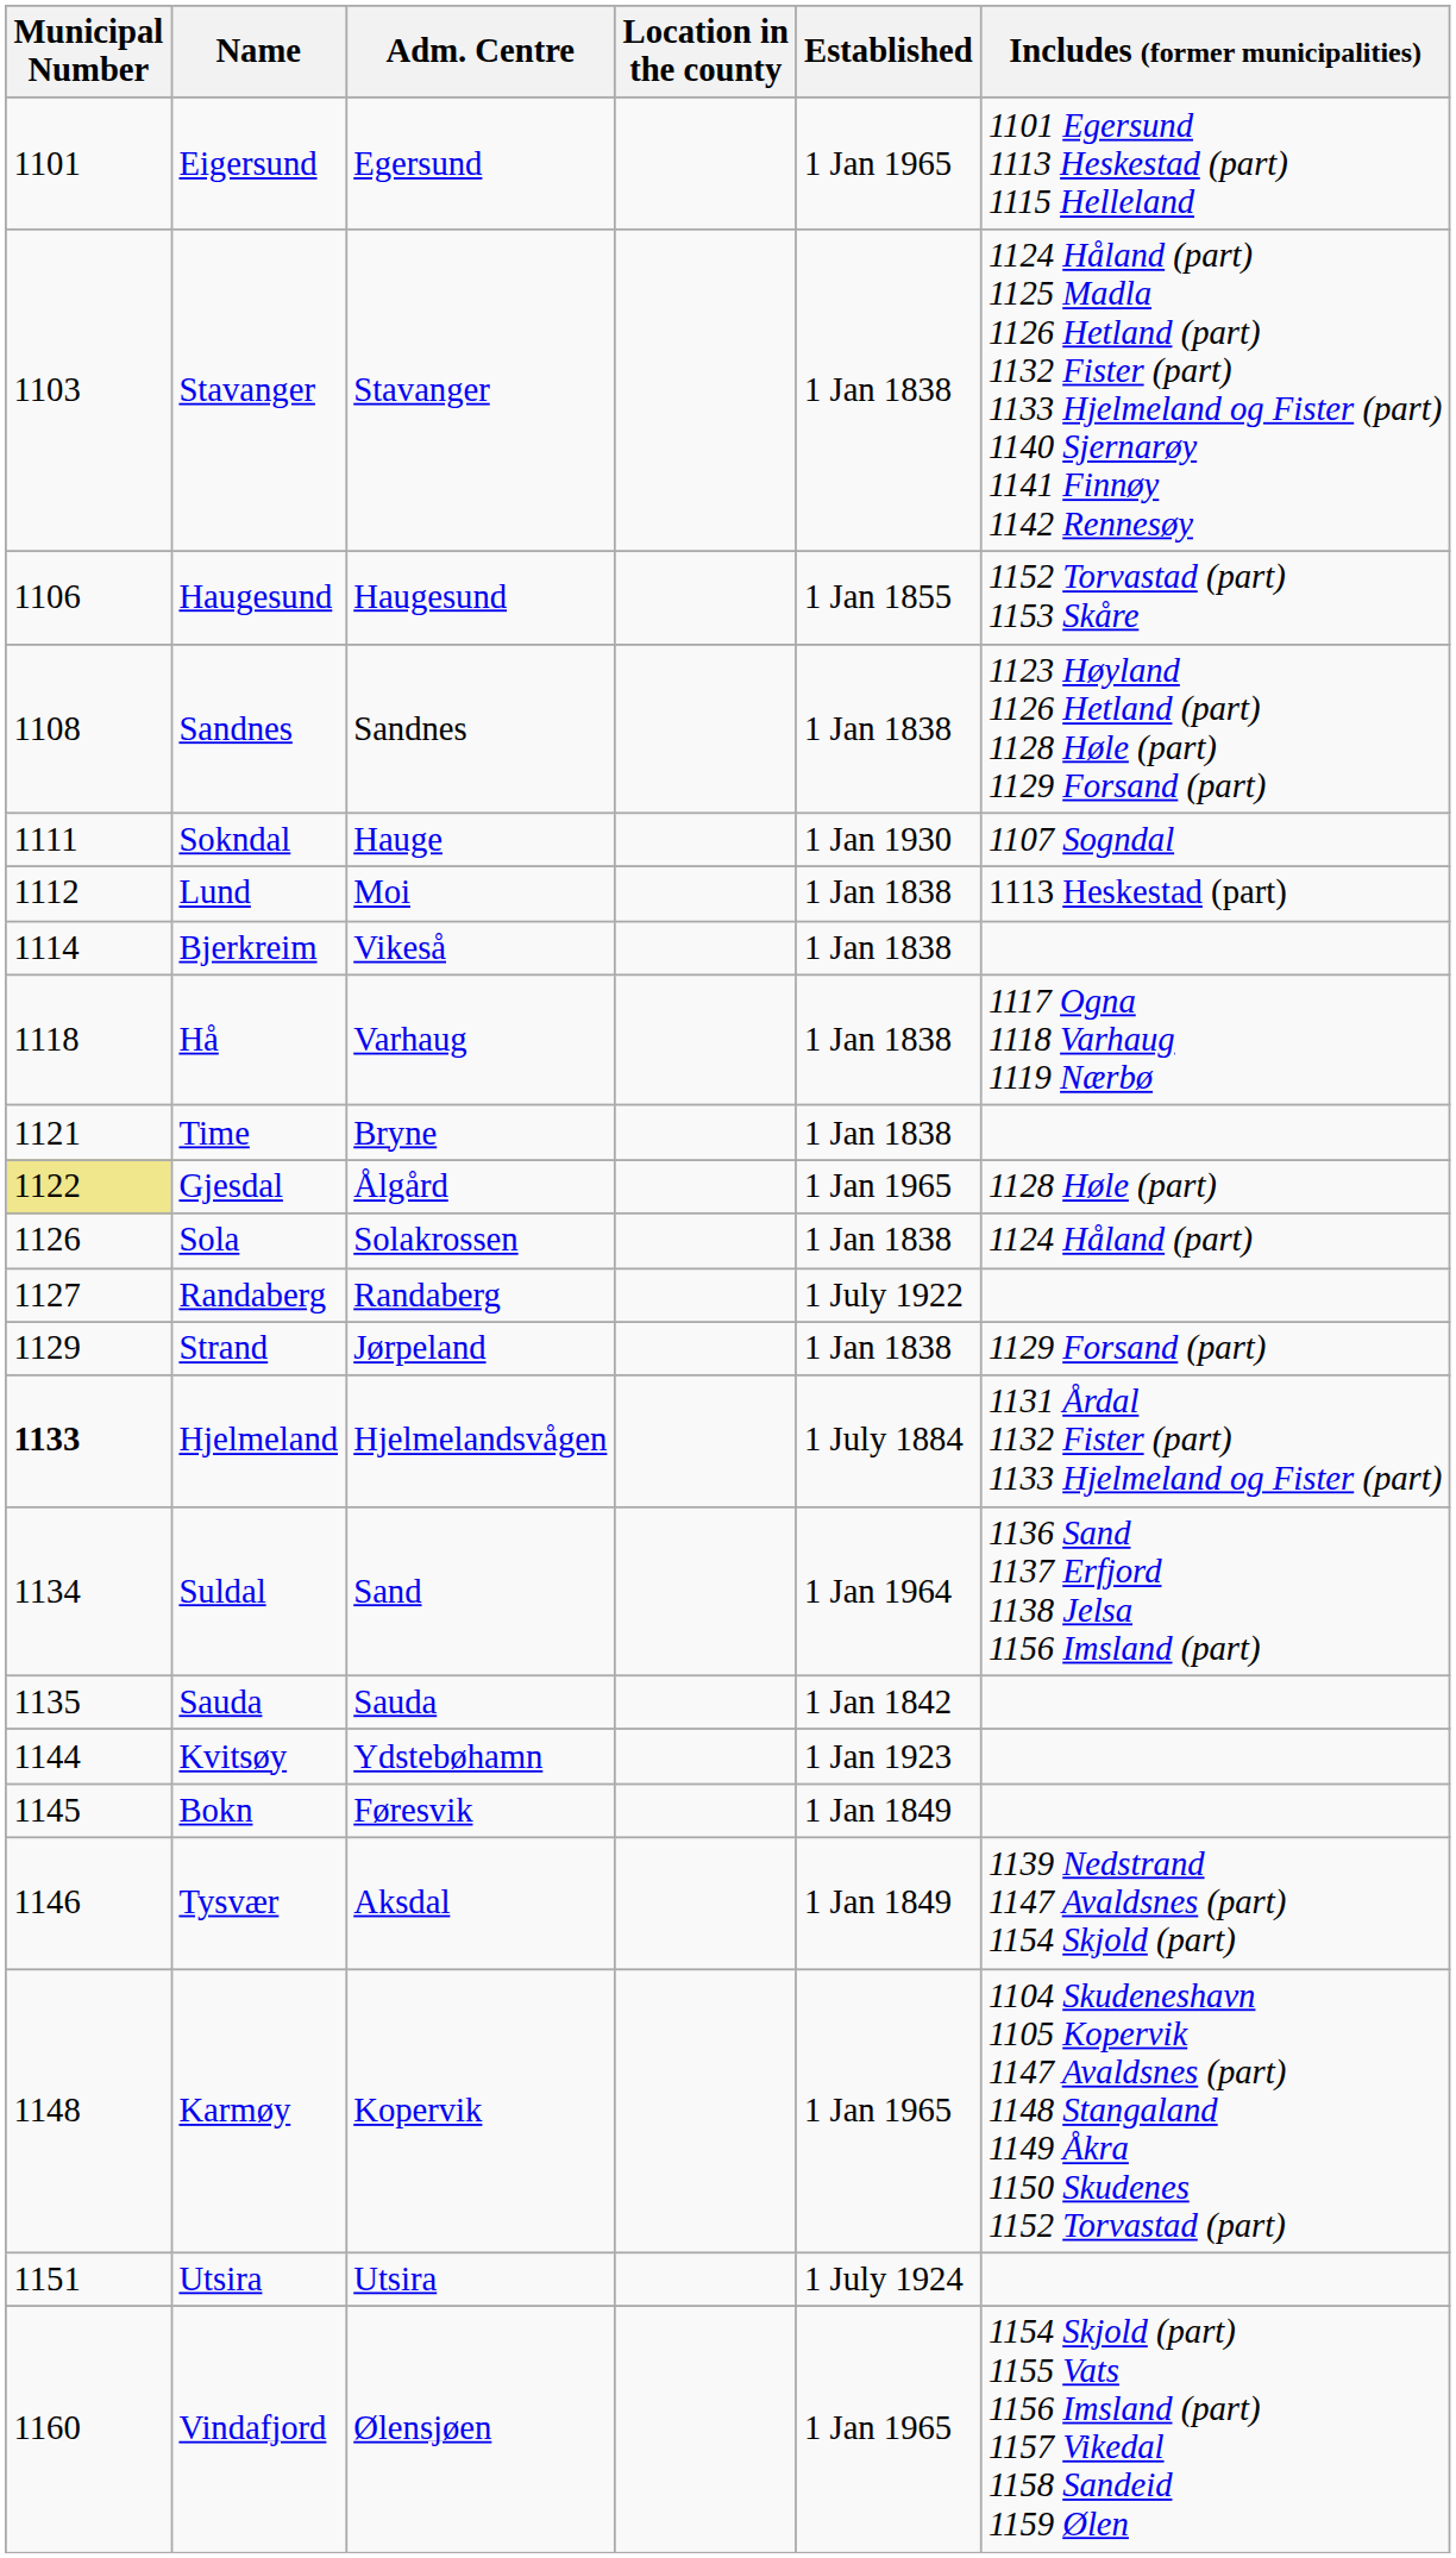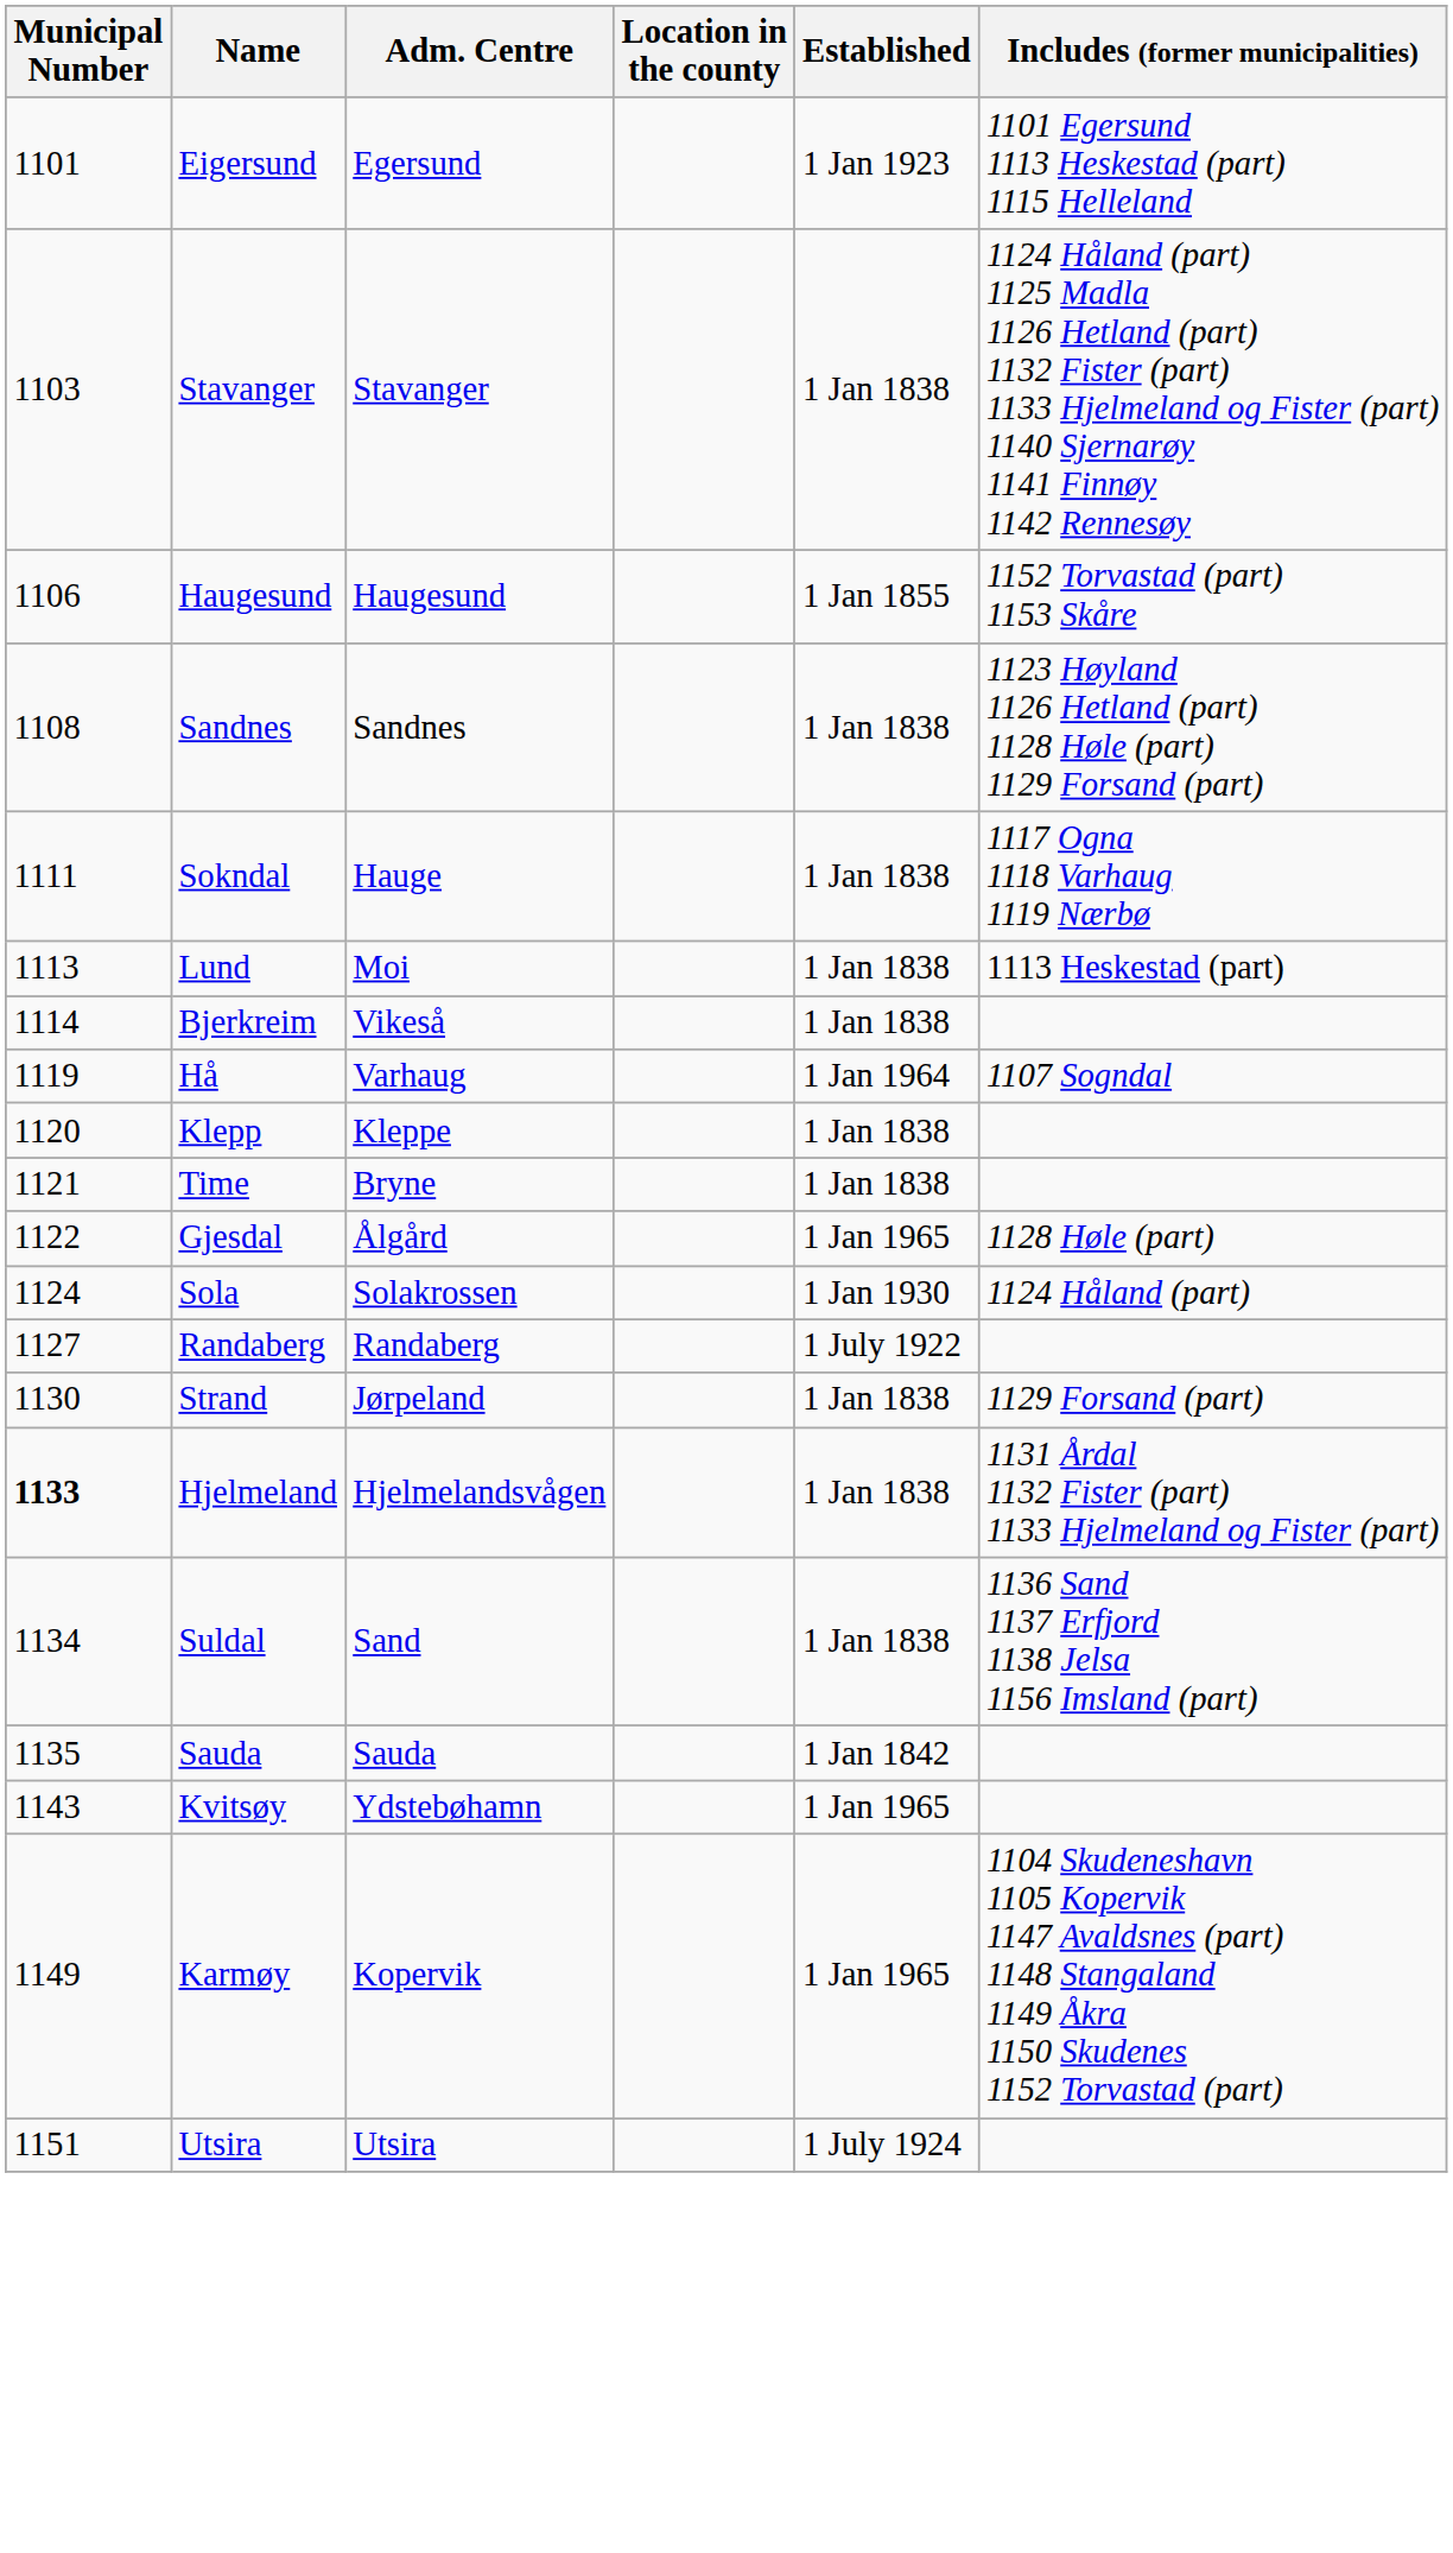Eigersund | Established: 1 Jan 1965 -> 1 Jan 1923
Sokndal | Established: 1 Jan 1930 -> 1 Jan 1838
Sokndal | Includes (former municipalities): 1107 Sogndal -> 1117 Ogna 1118 Varhaug 1119 Nærbø
Lund | Municipal Number: 1112 -> 1113
Hå | Municipal Number: 1118 -> 1119
Hå | Established: 1 Jan 1838 -> 1 Jan 1964
Hå | Includes (former municipalities): 1117 Ogna 1118 Varhaug 1119 Nærbø -> 1107 Sogndal
+ row: 1120 | Klepp | Kleppe | 1 Jan 1838
Gjesdal | Municipal Number: khaki background -> no background
Sola | Municipal Number: 1126 -> 1124
Sola | Established: 1 Jan 1838 -> 1 Jan 1930
Strand | Municipal Number: 1129 -> 1130
Hjelmeland | Established: 1 July 1884 -> 1 Jan 1838
Suldal | Established: 1 Jan 1964 -> 1 Jan 1838
Kvitsøy | Municipal Number: 1144 -> 1143
Kvitsøy | Established: 1 Jan 1923 -> 1 Jan 1965
- row: 1145 | Bokn | Føresvik | 1 Jan 1849
- row: 1146 | Tysvær | Aksdal | 1 Jan 1849 | 1139 Nedstrand 1147 Avaldsnes (part) 1154 Skjold (part)
Karmøy | Municipal Number: 1148 -> 1149
- row: 1160 | Vindafjord | Ølensjøen | 1 Jan 1965 | 1154 Skjold (part) 1155 Vats 1156 Imsland (part) 1157 Vikedal 1158 Sandeid 1159 Ølen
